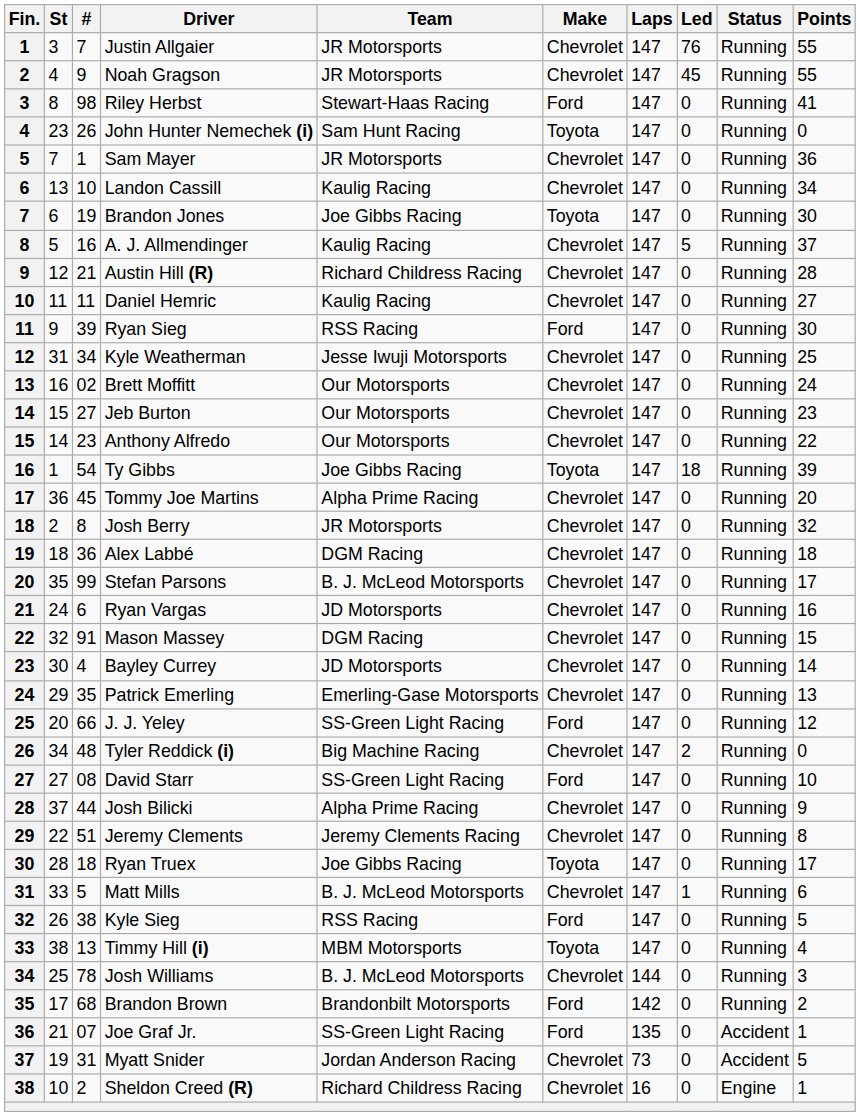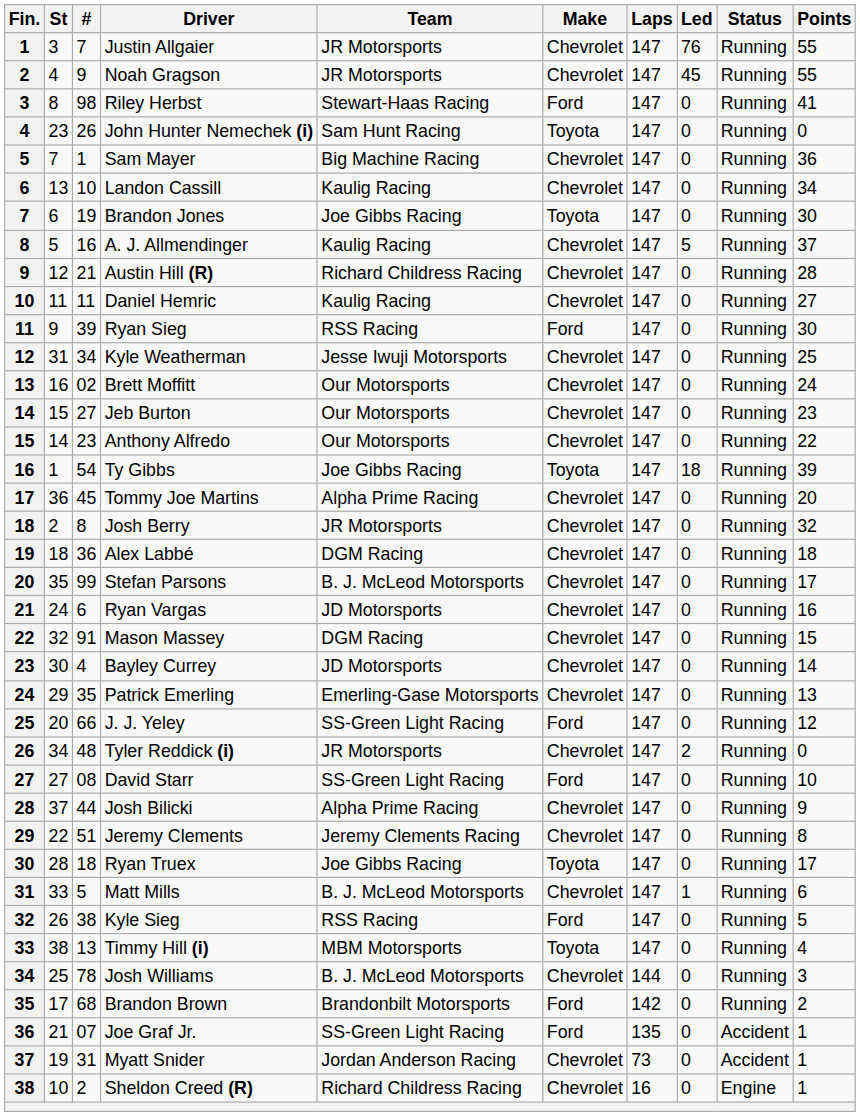Sam Mayer | Team: JR Motorsports -> Big Machine Racing
Tyler Reddick (i) | Team: Big Machine Racing -> JR Motorsports
Myatt Snider | Points: 5 -> 1
